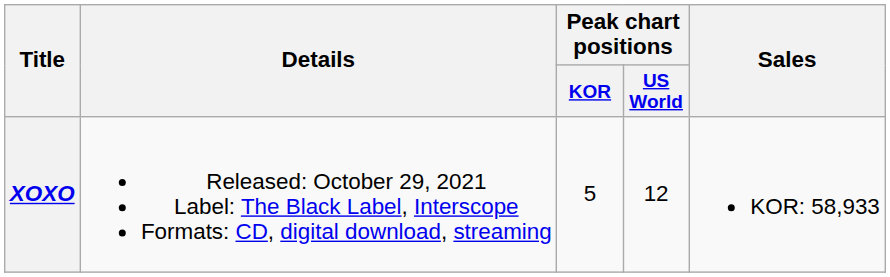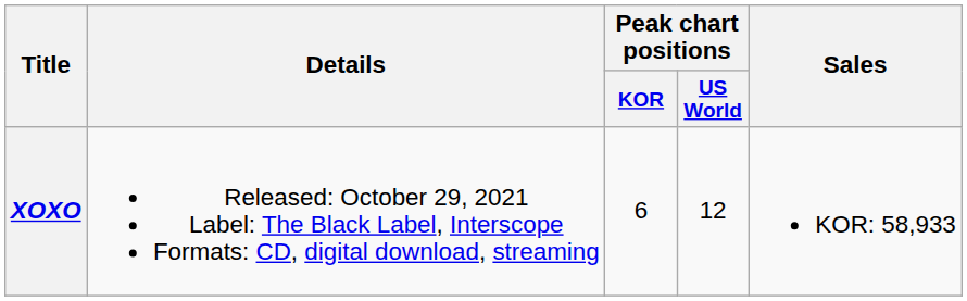XOXO | Peak chart positions / KOR: 5 -> 6
